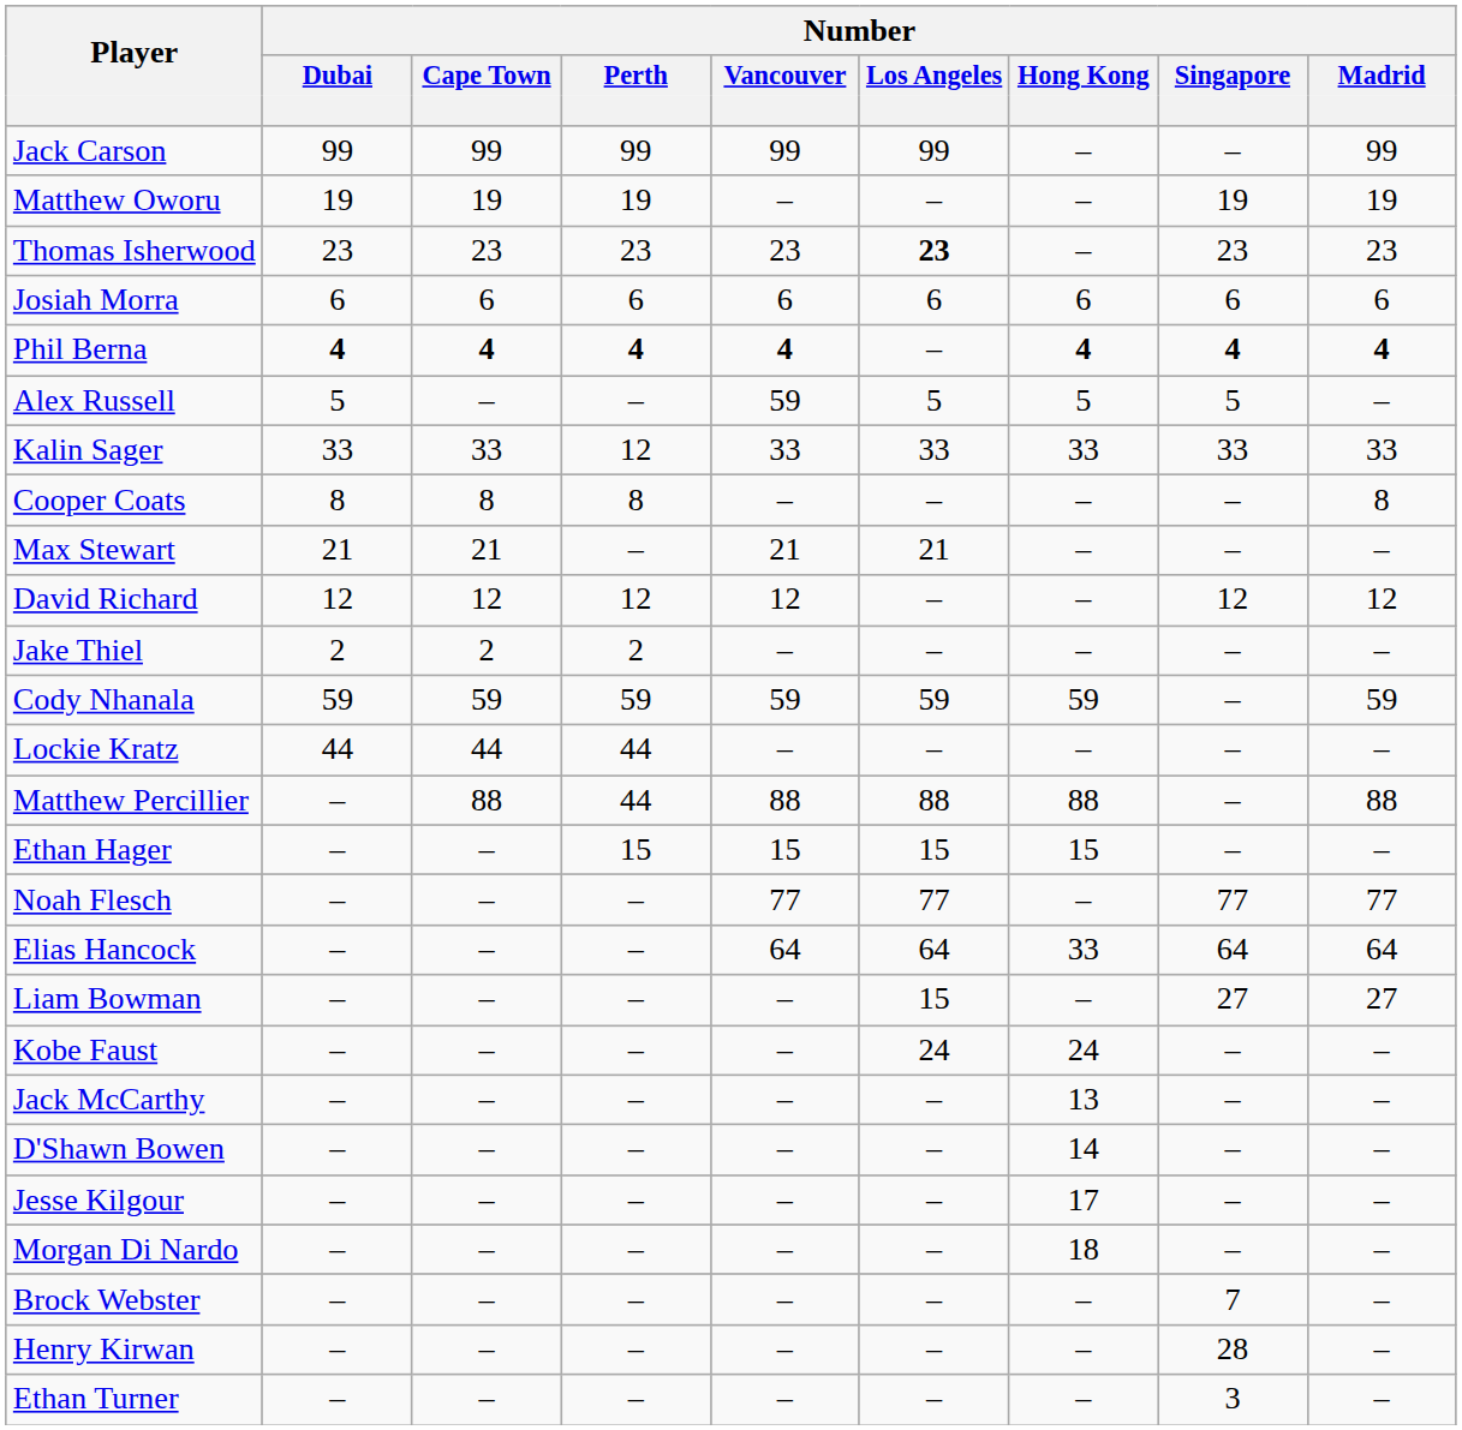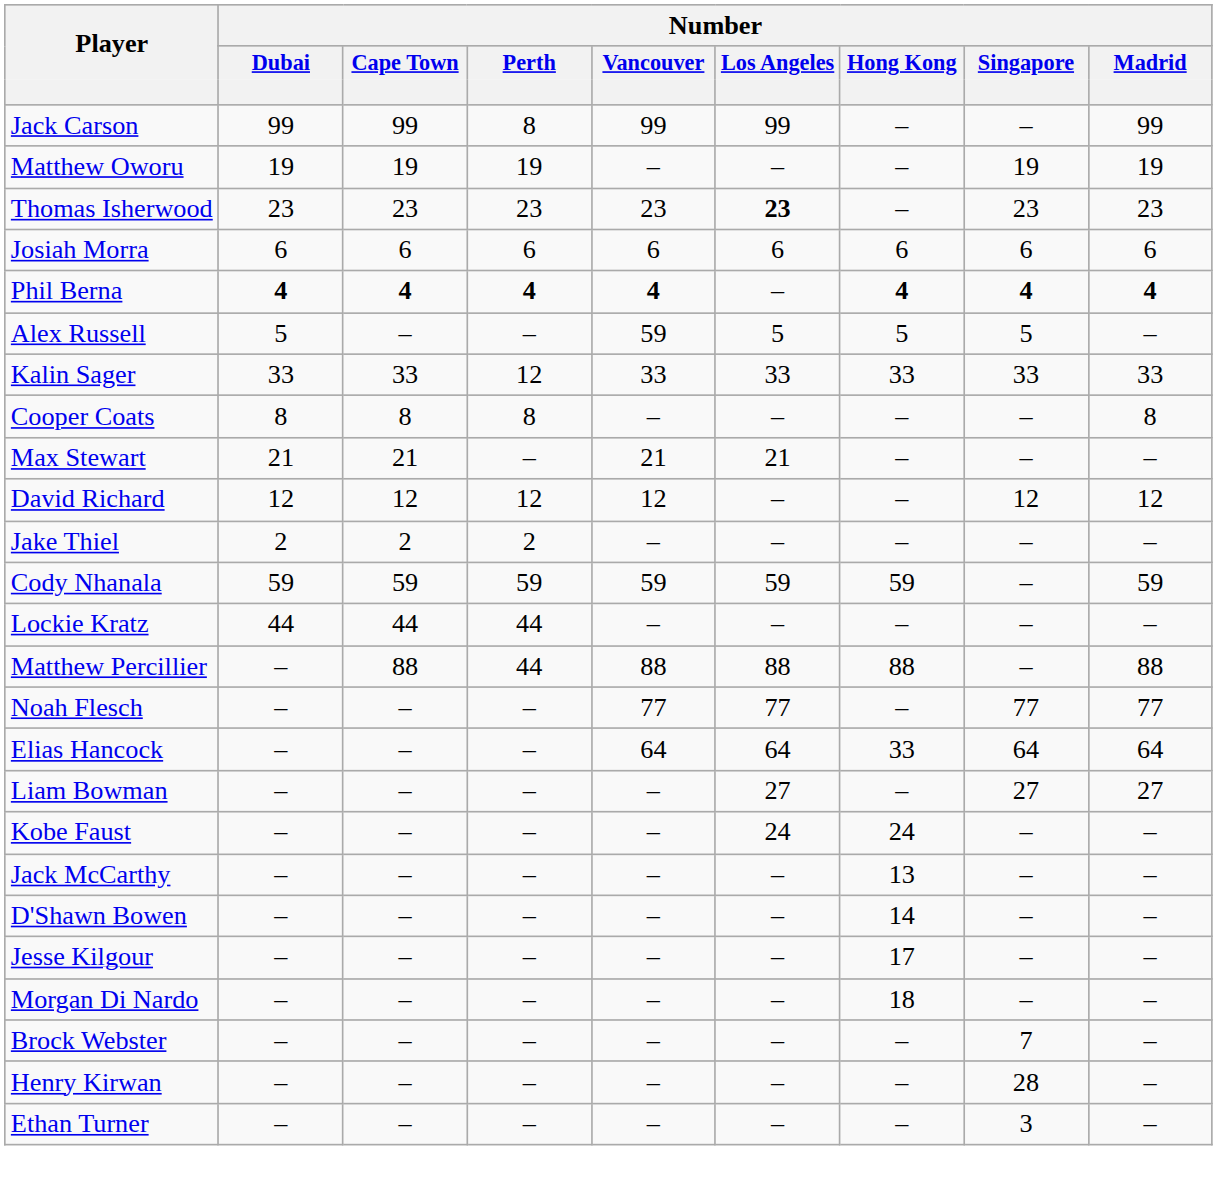Jack Carson | Number / Perth: 99 -> 8
- row: Ethan Hager | – | – | 15 | 15 | 15 | 15 | – | –
Liam Bowman | Number / Los Angeles: 15 -> 27
